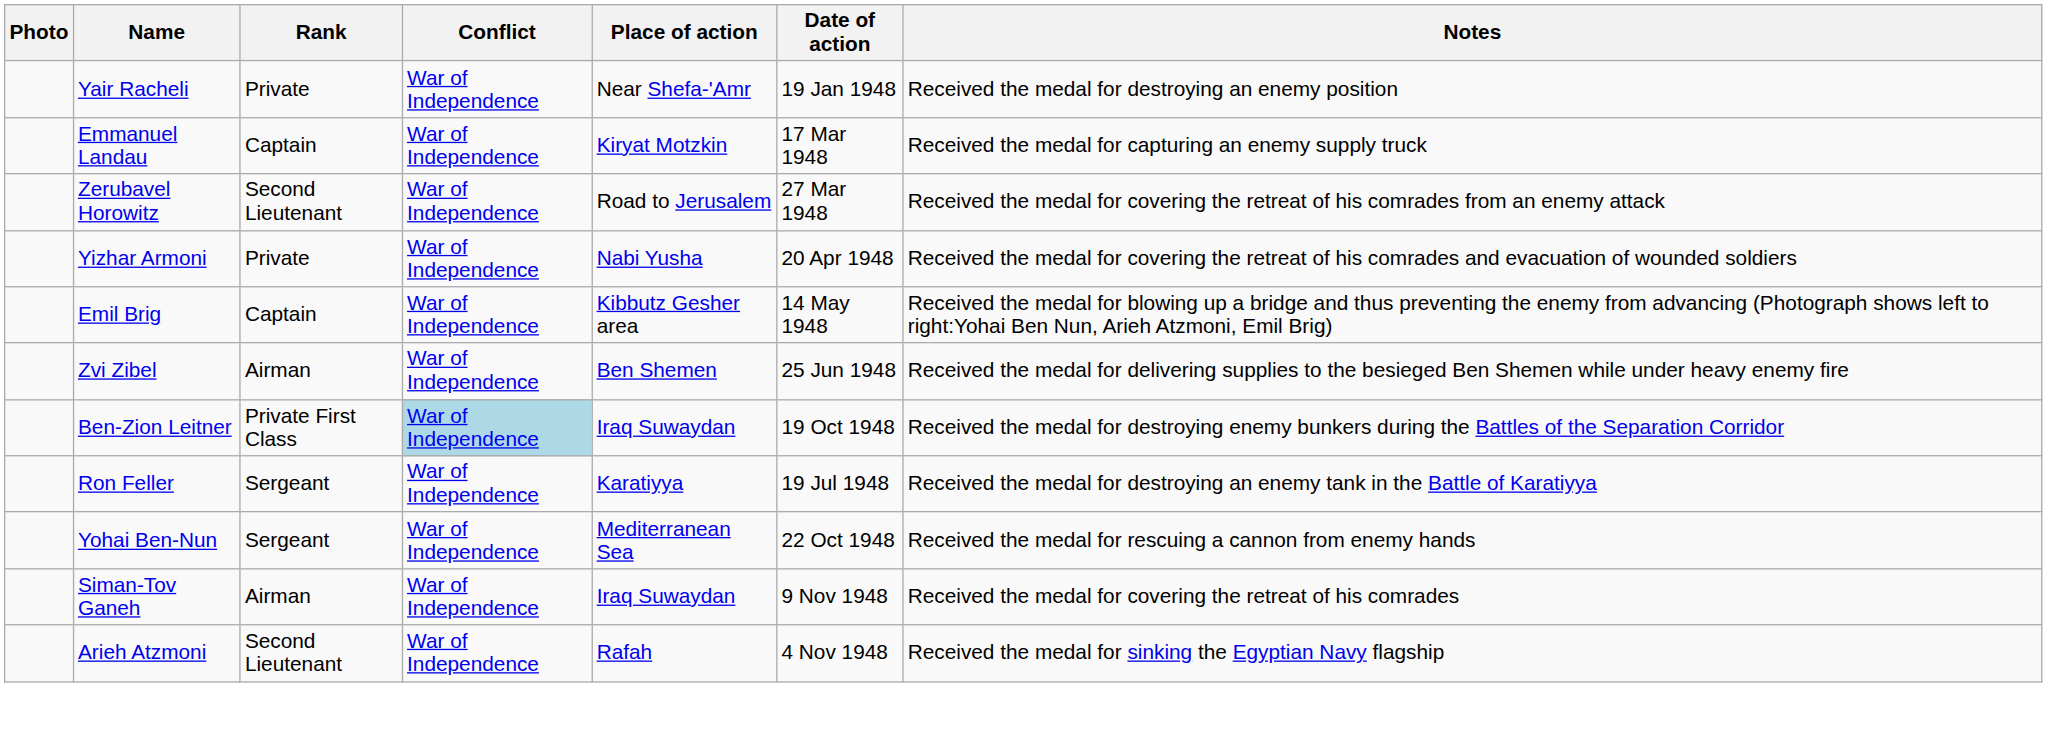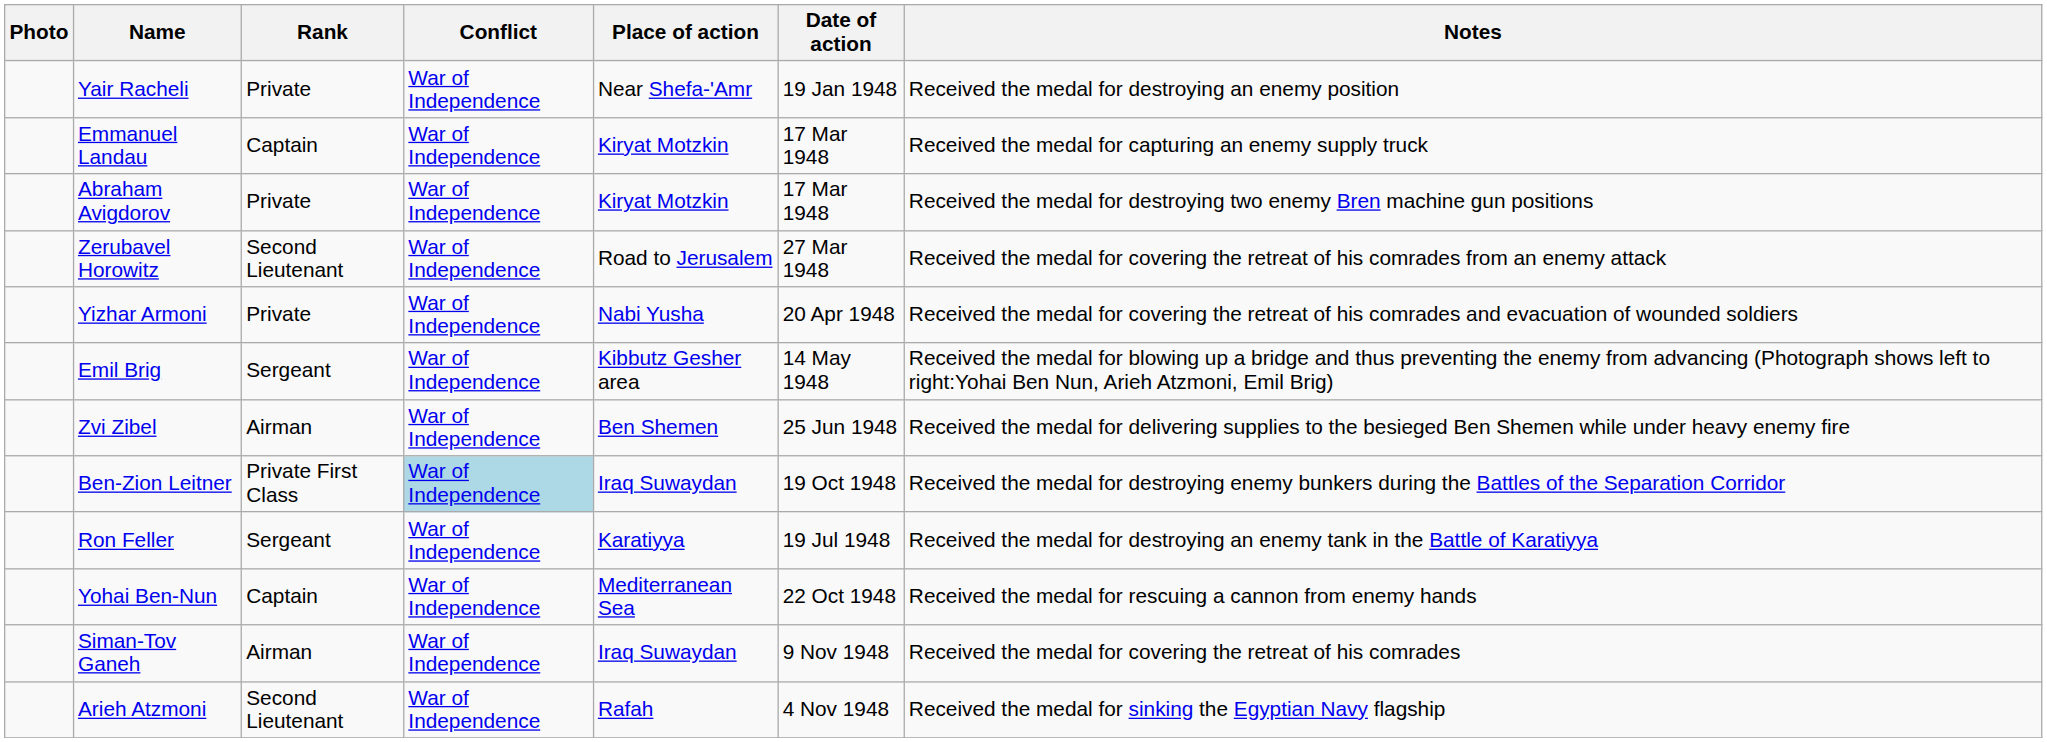+ row: Abraham Avigdorov | Private | War of Independence | Kiryat Motzkin | 17 Mar 1948 | Received the medal for destroying two enemy Bren machine gun positions
Emil Brig | Rank: Captain -> Sergeant
Yohai Ben-Nun | Rank: Sergeant -> Captain
